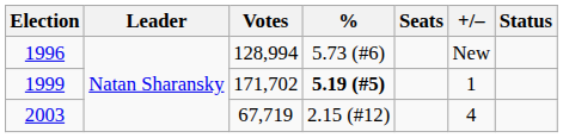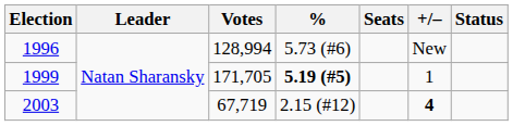1999 | Votes: 171,702 -> 171,705
2003 | +/–: normal -> bold
